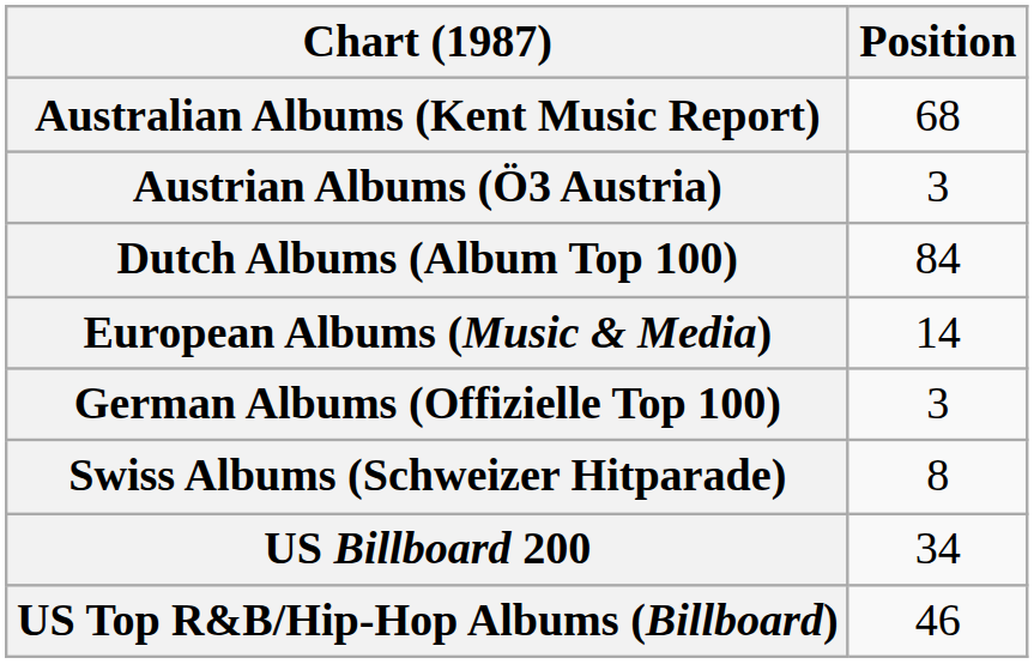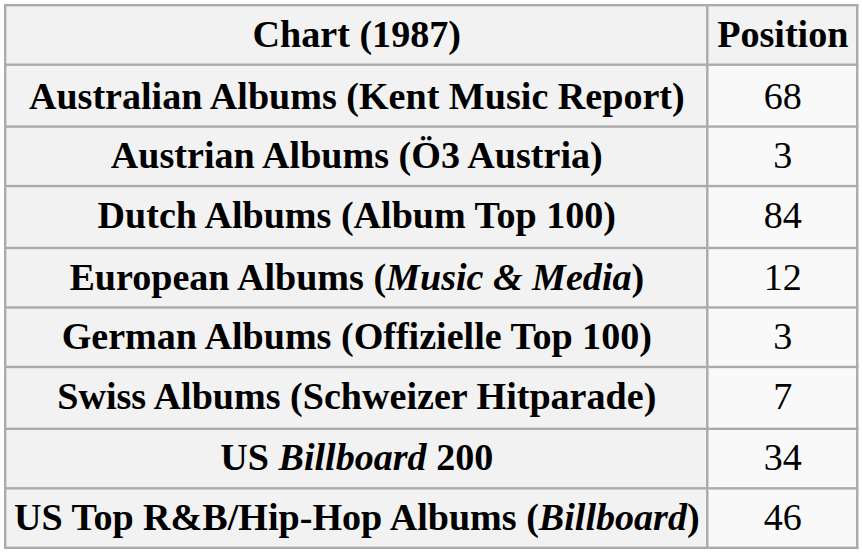European Albums (Music & Media) | Position: 14 -> 12
Swiss Albums (Schweizer Hitparade) | Position: 8 -> 7
